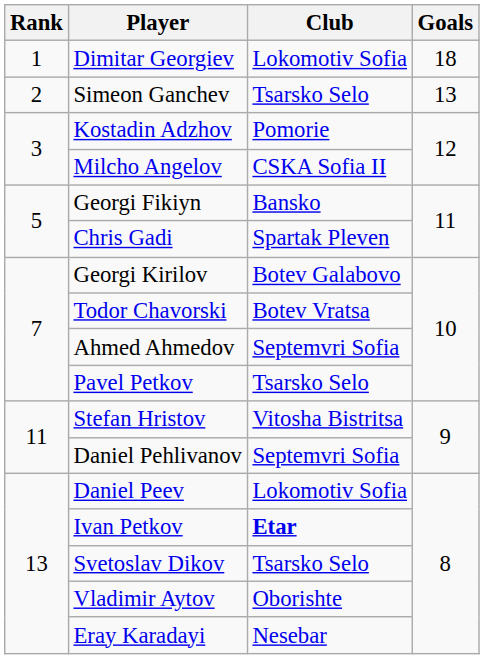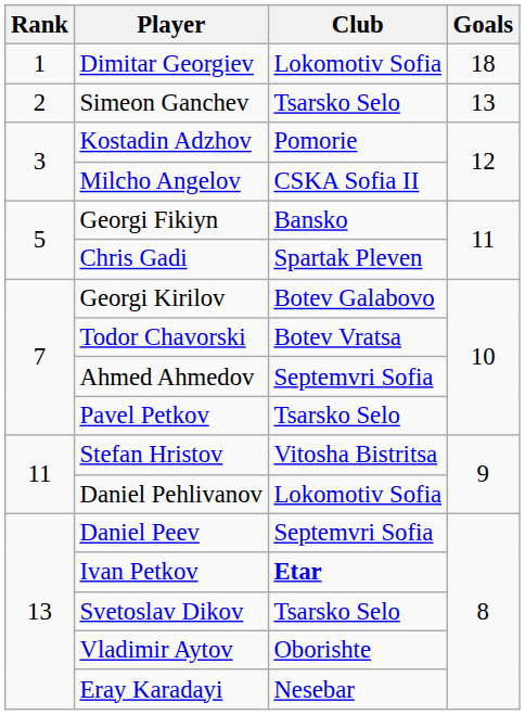Daniel Pehlivanov | Club: Septemvri Sofia -> Lokomotiv Sofia
Daniel Peev | Club: Lokomotiv Sofia -> Septemvri Sofia
